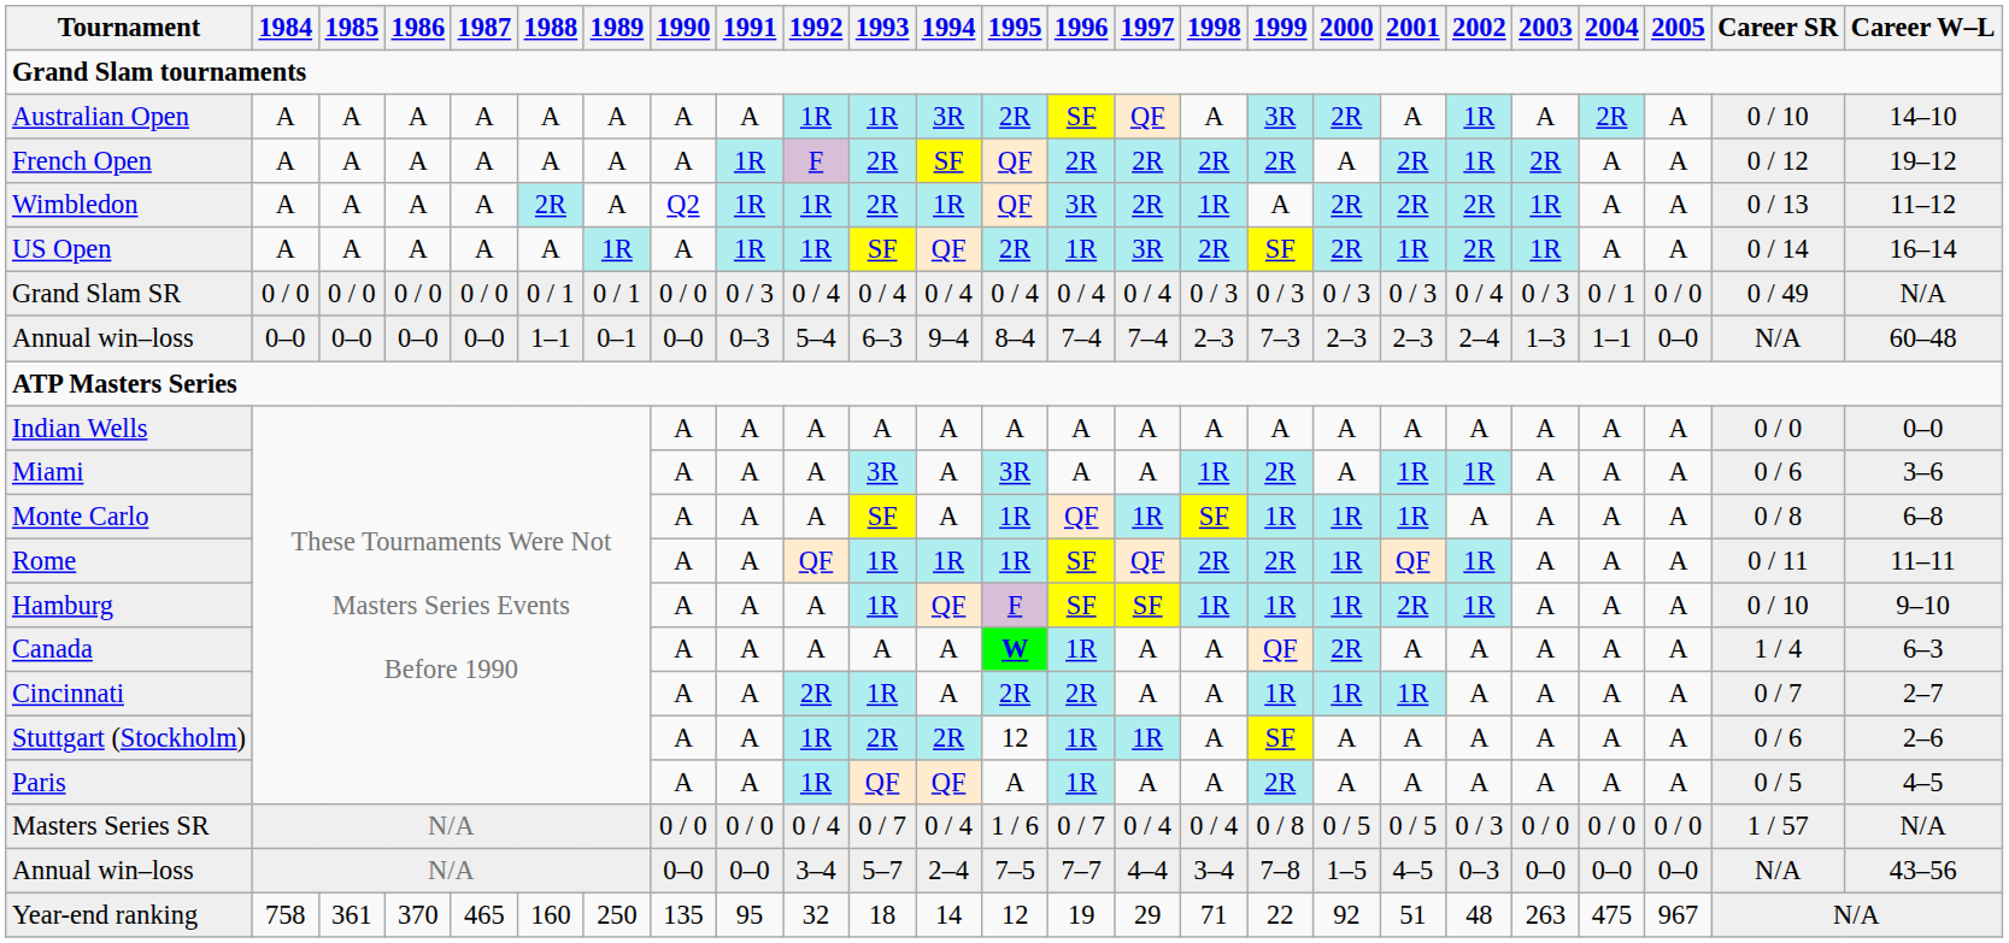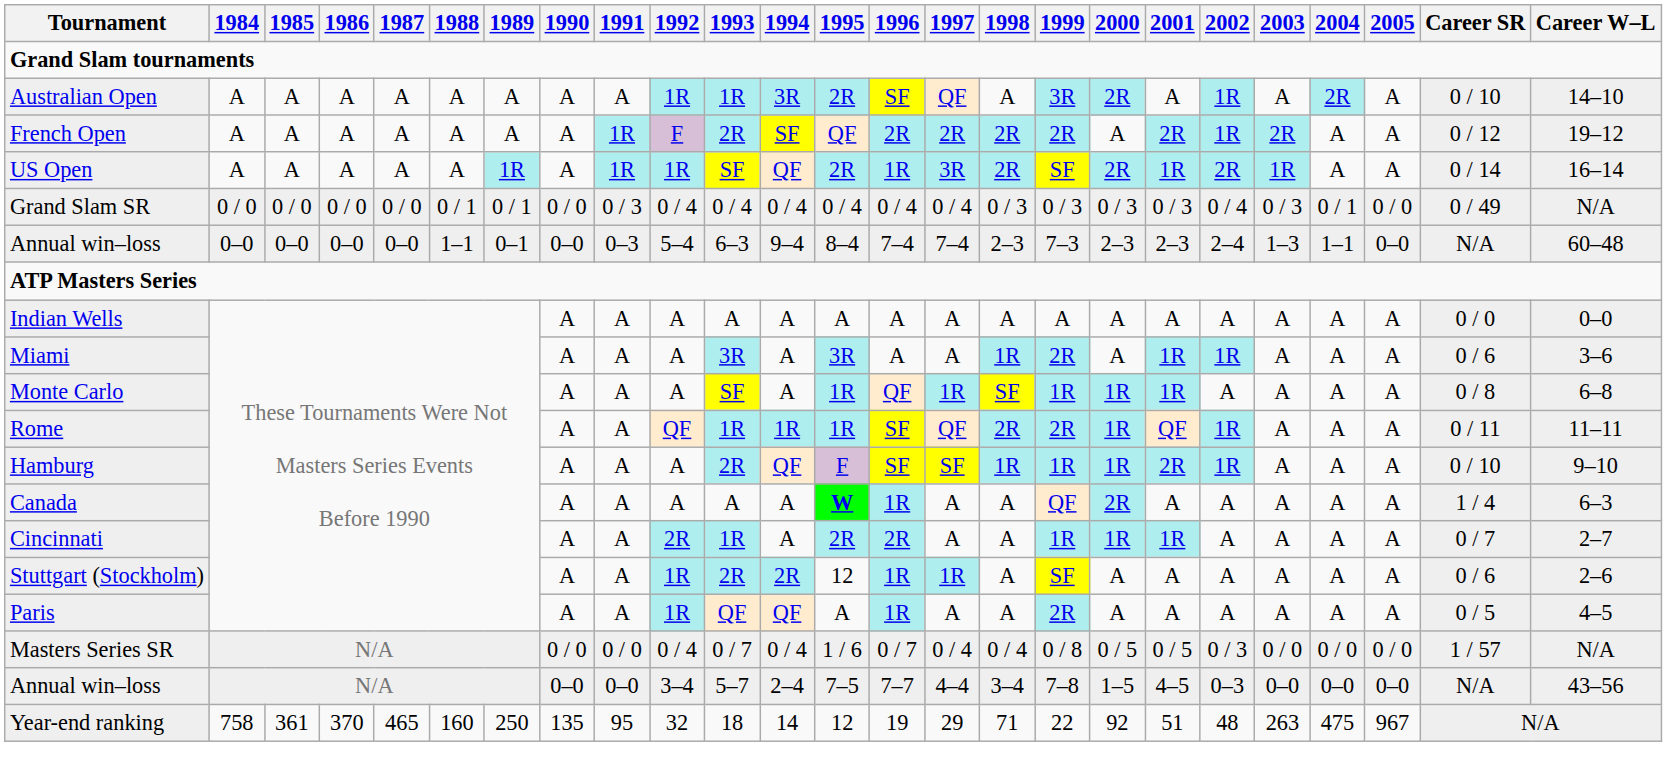- row: Wimbledon | A | A | A | A | 2R | A | Q2 | 1R | 1R | 2R | 1R | QF | 3R | 2R | 1R | A | 2R | 2R | 2R | 1R | A | A | 0 / 13 | 11–12
Hamburg | 1993: 1R -> 2R
